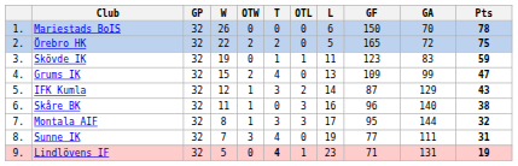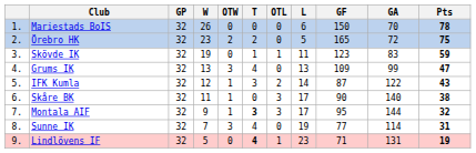Örebro HK | W: 22 -> 23
Grums IK | W: 15 -> 13
Grums IK | OTW: 2 -> 3
IFK Kumla | GA: 129 -> 122
Skåre BK | L: 16 -> 17
Skåre BK | GF: 96 -> 90
Montala AIF | W: 8 -> 9
Montala AIF | T: normal -> bold
Sunne IK | GA: 111 -> 114
